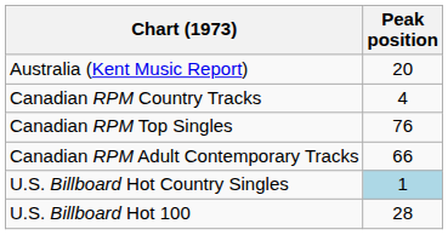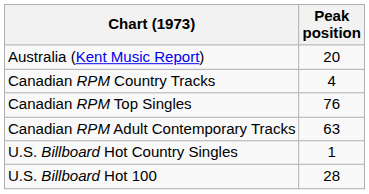Canadian RPM Adult Contemporary Tracks | Peak position: 66 -> 63
U.S. Billboard Hot Country Singles | Peak position: lightblue background -> no background
